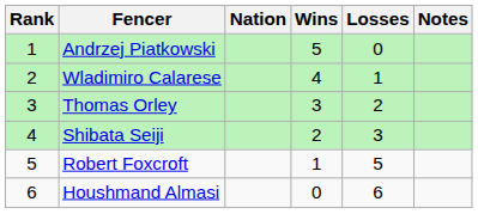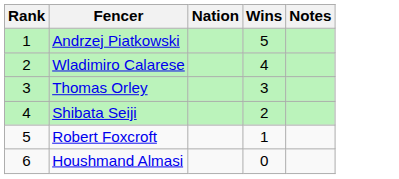- column: Losses | 0 | 1 | 2 | 3 | 5 | 6
